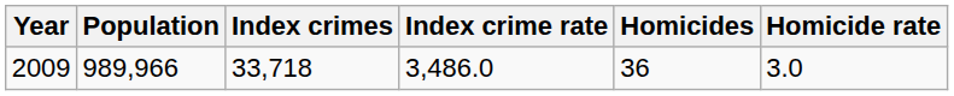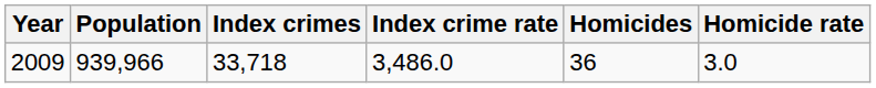2009 | Population: 989,966 -> 939,966
